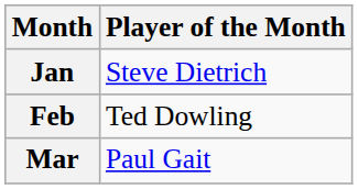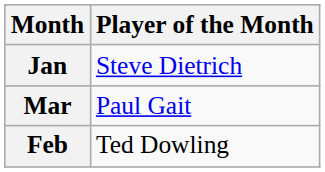rows swapped: Feb <-> Mar
